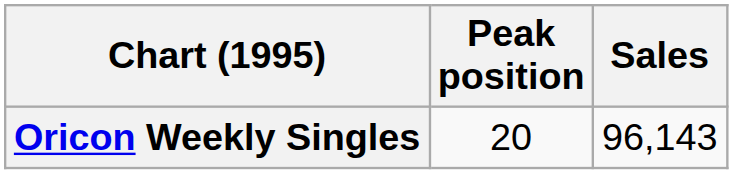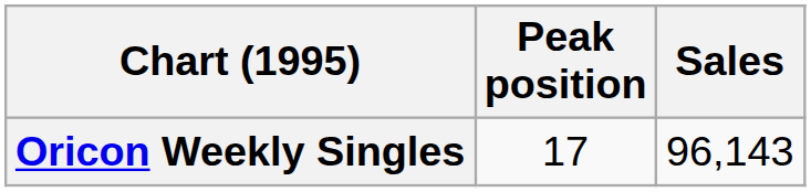Oricon Weekly Singles | Peak position: 20 -> 17
